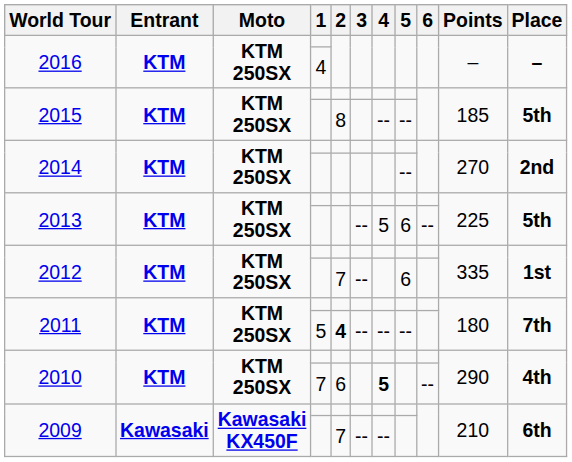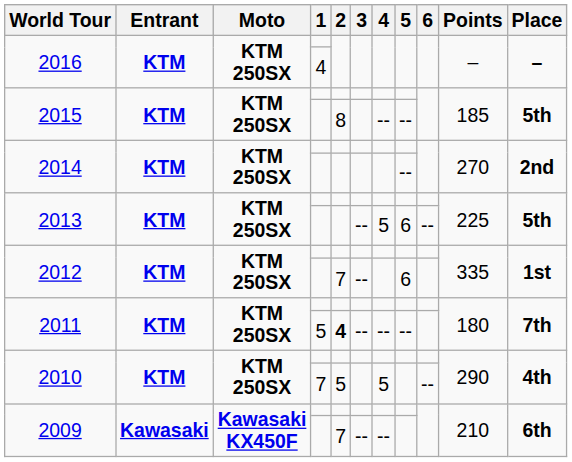2010 / 7 | 2: 6 -> 5
2010 / 7 | 4: bold -> normal
